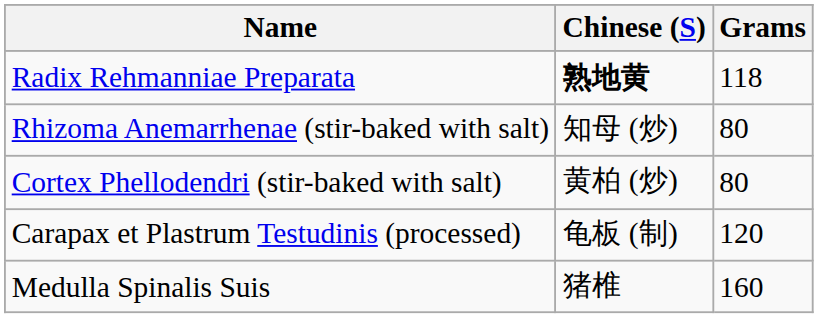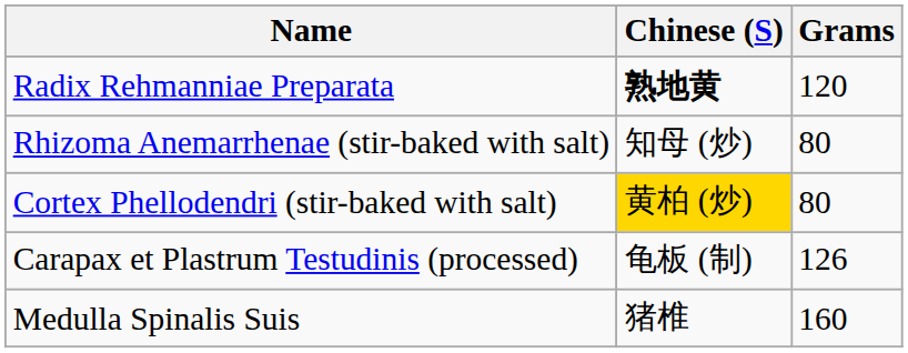Radix Rehmanniae Preparata | Grams: 118 -> 120
Cortex Phellodendri (stir-baked with salt) | Chinese (S): no background -> gold background
Carapax et Plastrum Testudinis (processed) | Grams: 120 -> 126
